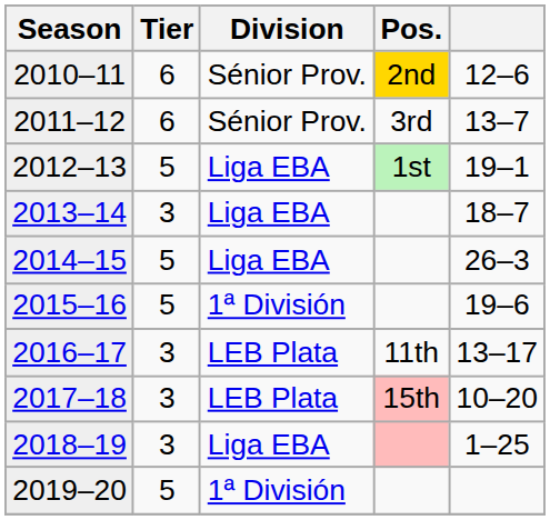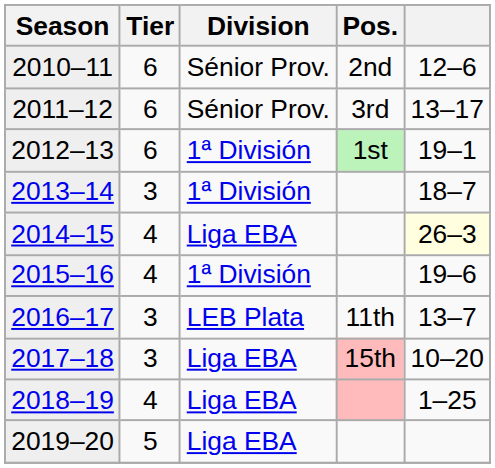2010–11 | Pos.: gold background -> no background
2011–12 | column 5: 13–7 -> 13–17
2012–13 | Tier: 5 -> 6
2012–13 | Division: Liga EBA -> 1ª División
2013–14 | Division: Liga EBA -> 1ª División
2014–15 | Tier: 5 -> 4
2014–15 | column 5: no background -> lightyellow background
2015–16 | Tier: 5 -> 4
2016–17 | column 5: 13–17 -> 13–7
2017–18 | Division: LEB Plata -> Liga EBA
2018–19 | Tier: 3 -> 4
2019–20 | Division: 1ª División -> Liga EBA
